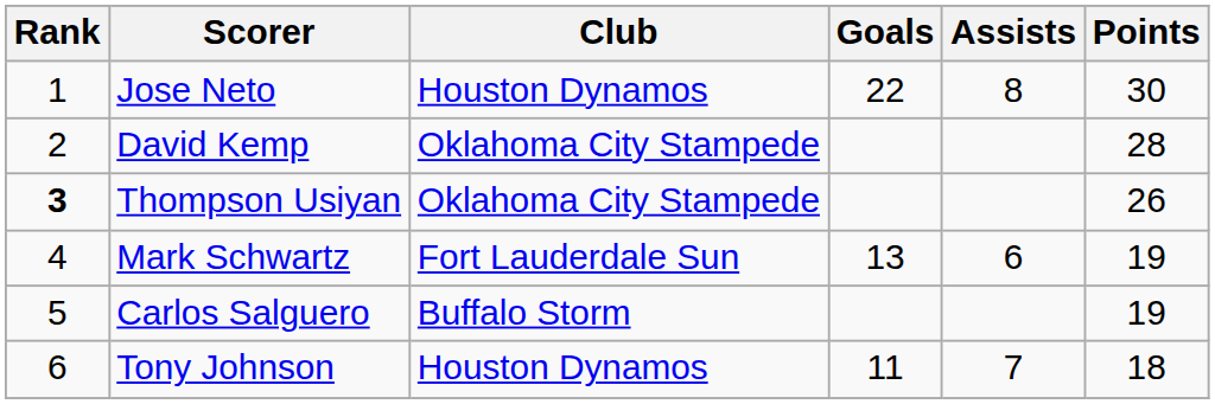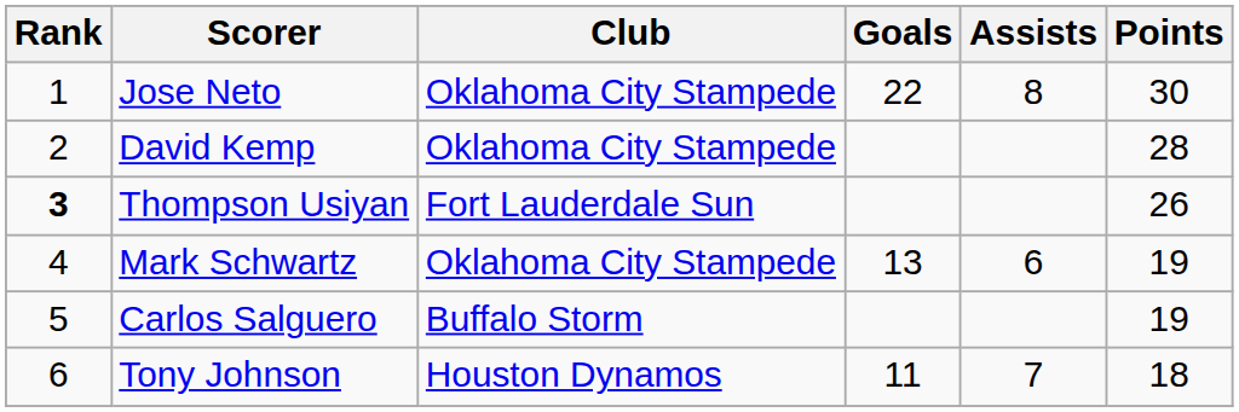Jose Neto | Club: Houston Dynamos -> Oklahoma City Stampede
Thompson Usiyan | Club: Oklahoma City Stampede -> Fort Lauderdale Sun
Mark Schwartz | Club: Fort Lauderdale Sun -> Oklahoma City Stampede
